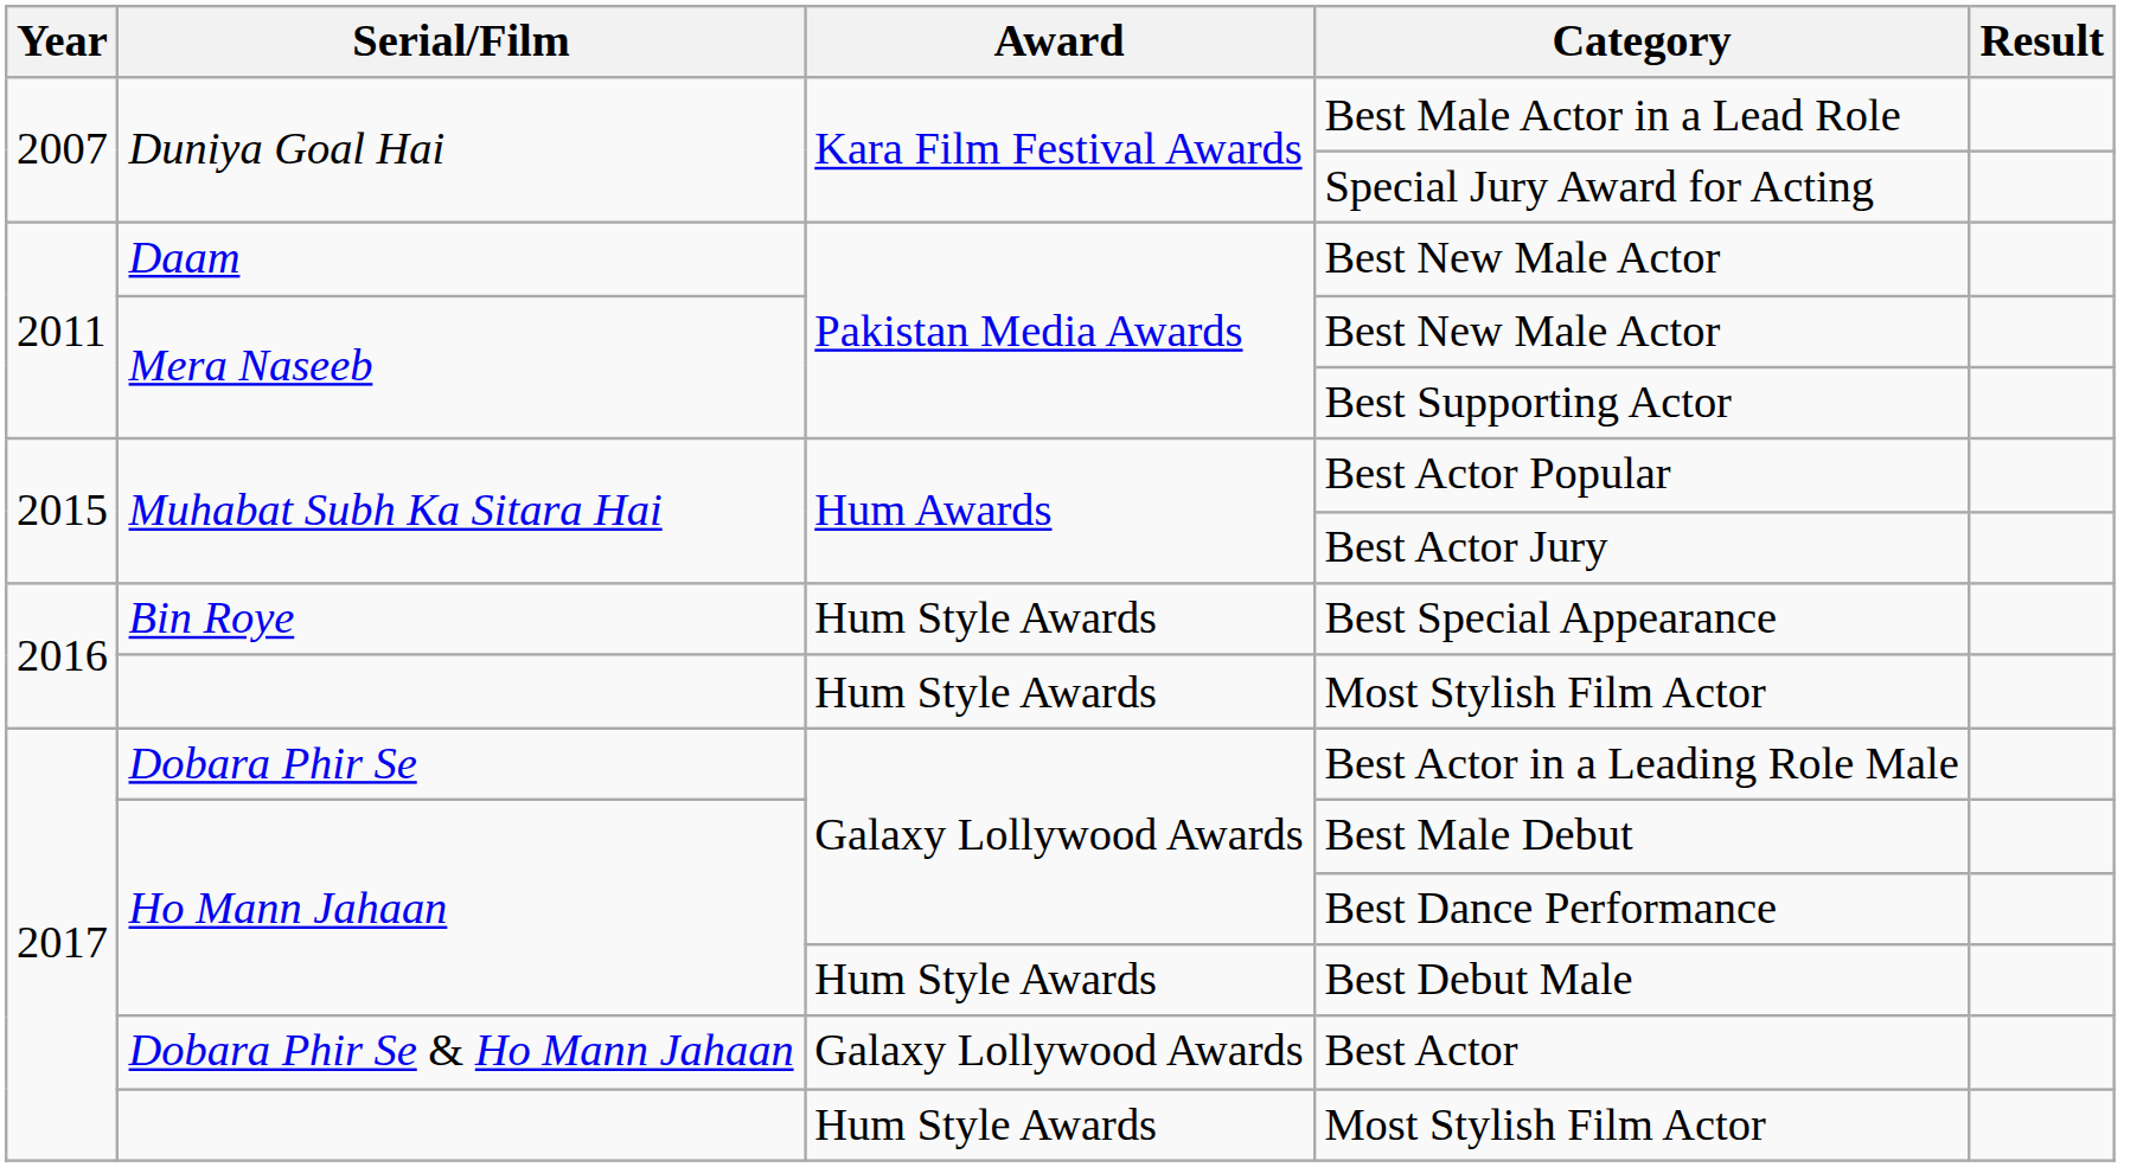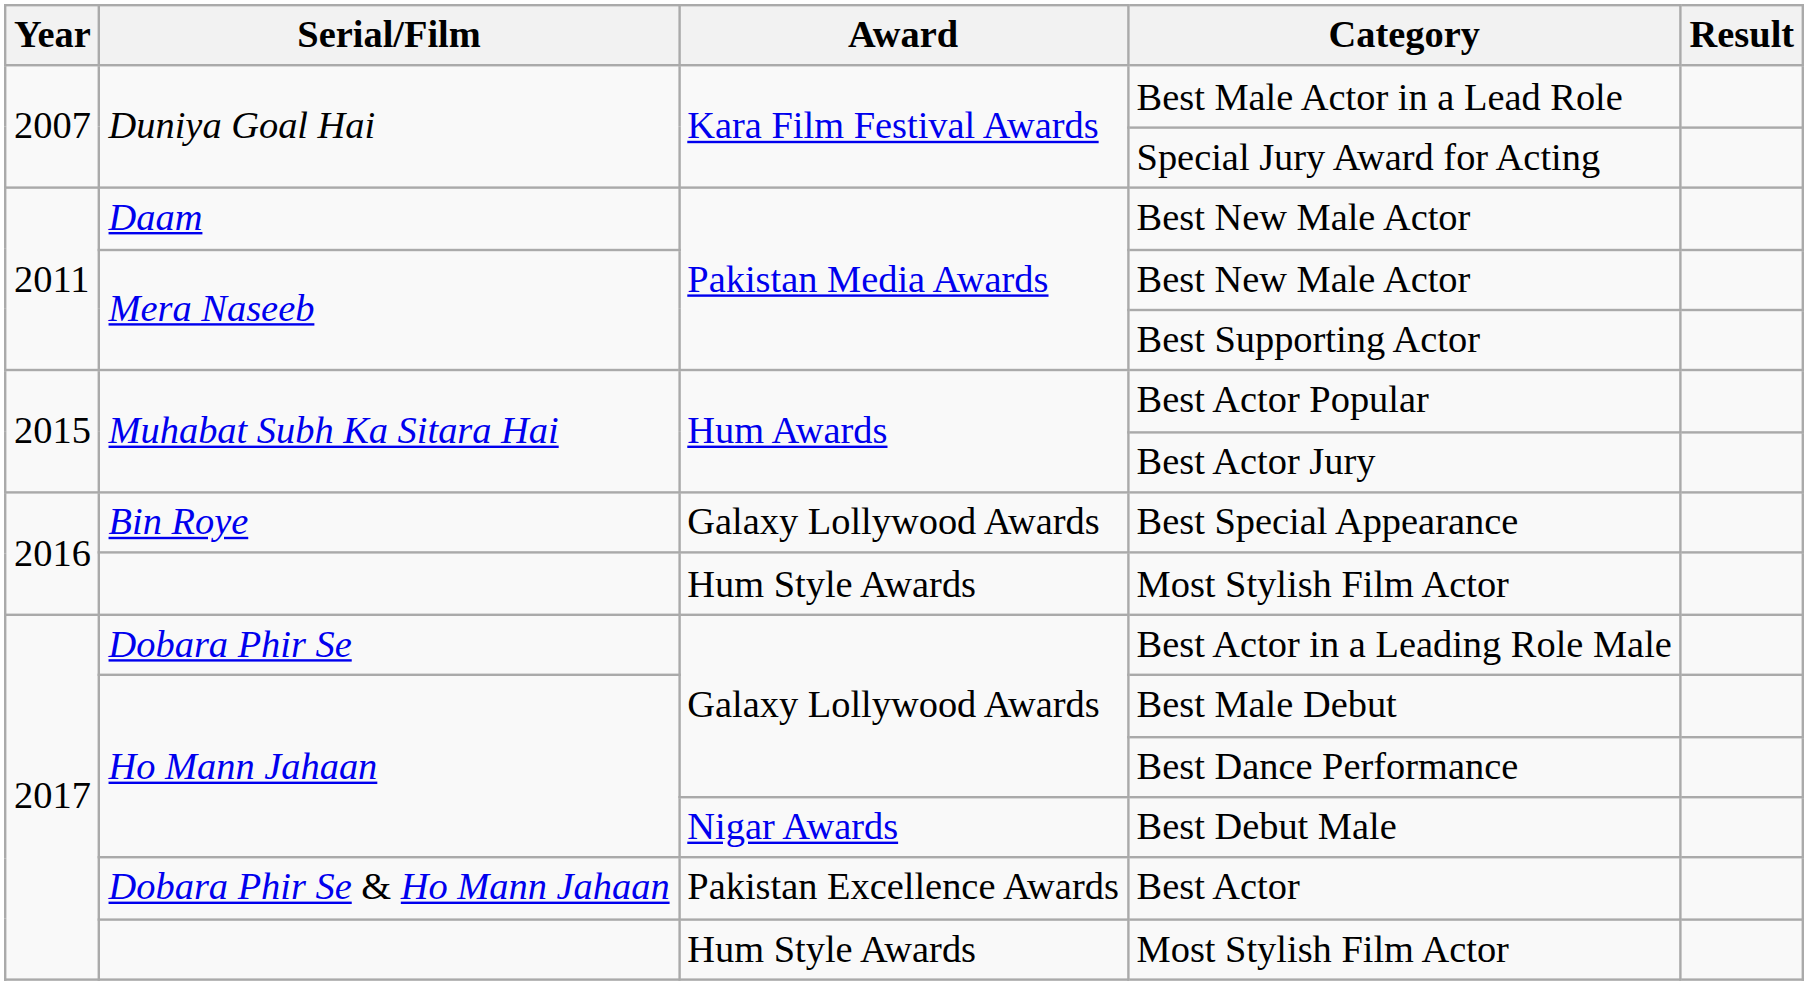Best Special Appearance | Award: Hum Style Awards -> Galaxy Lollywood Awards
Best Debut Male | Award: Hum Style Awards -> Nigar Awards
Best Actor | Award: Galaxy Lollywood Awards -> Pakistan Excellence Awards
